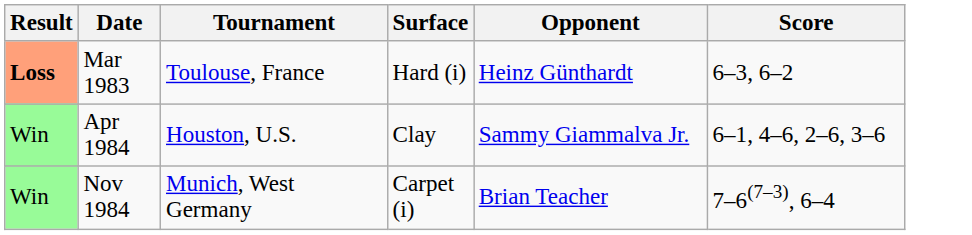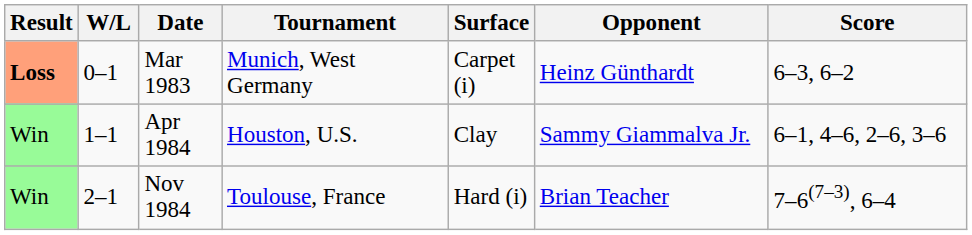+ column: W/L | 0–1 | 1–1 | 2–1
Mar 1983 | Tournament: Toulouse, France -> Munich, West Germany
Mar 1983 | Surface: Hard (i) -> Carpet (i)
Nov 1984 | Tournament: Munich, West Germany -> Toulouse, France
Nov 1984 | Surface: Carpet (i) -> Hard (i)
